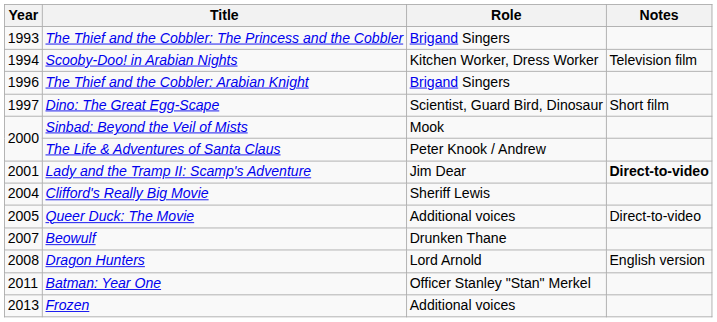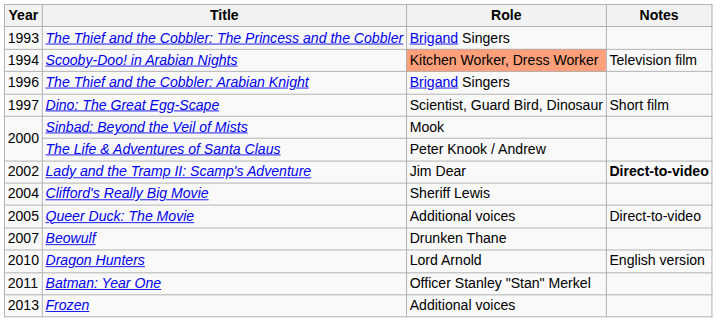Scooby-Doo! in Arabian Nights | Role: no background -> lightsalmon background
Lady and the Tramp II: Scamp's Adventure | Year: 2001 -> 2002
Dragon Hunters | Year: 2008 -> 2010
